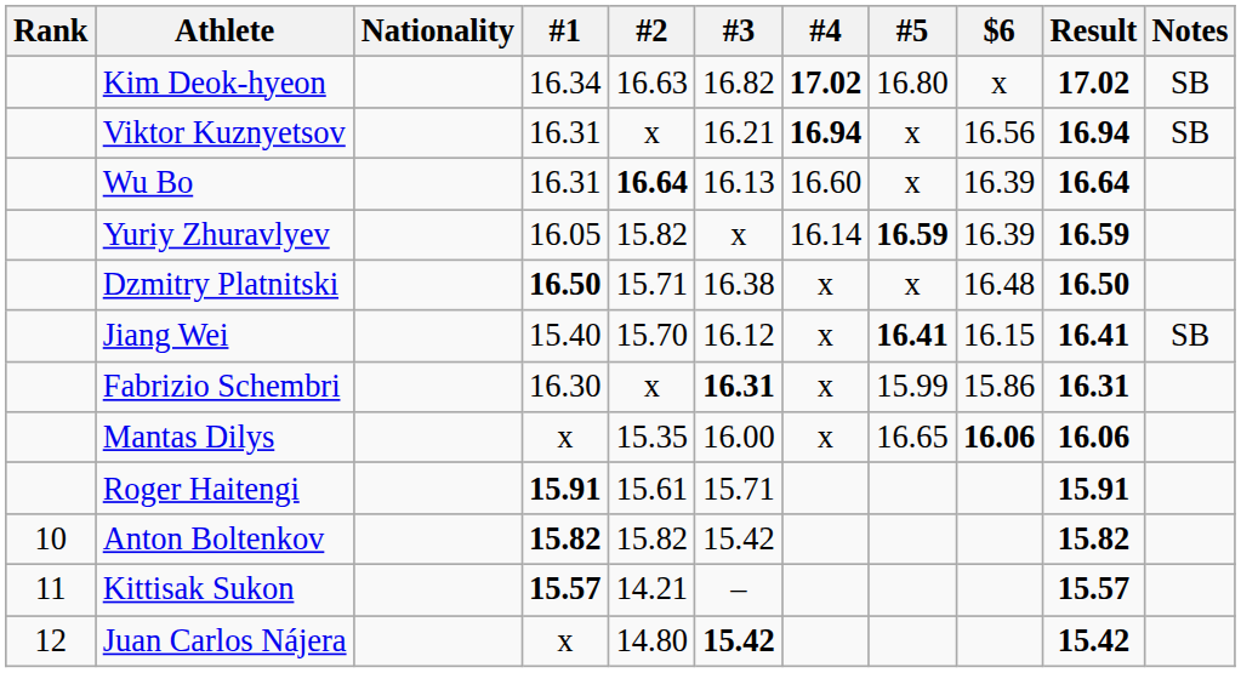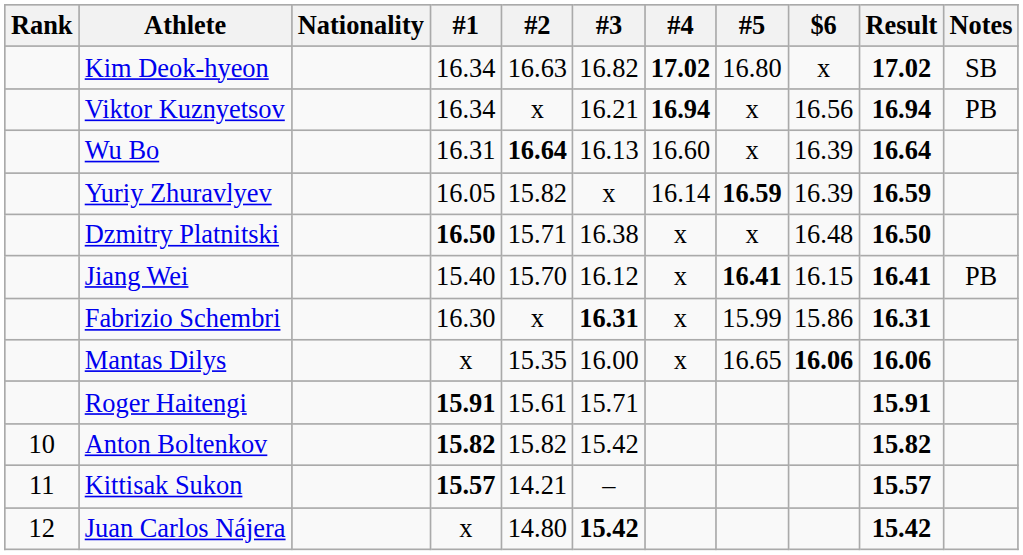Viktor Kuznyetsov | #1: 16.31 -> 16.34
Viktor Kuznyetsov | Notes: SB -> PB
Jiang Wei | Notes: SB -> PB
